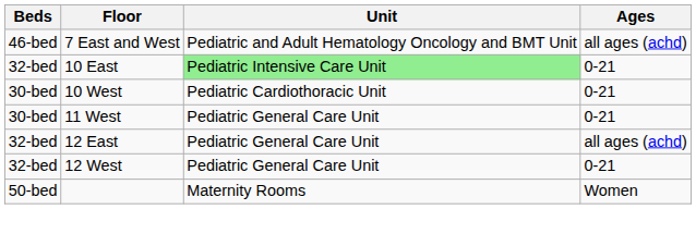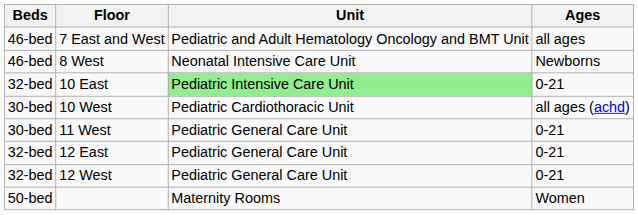7 East and West | Ages: all ages (achd) -> all ages
+ row: 46-bed | 8 West | Neonatal Intensive Care Unit | Newborns
10 West | Ages: 0-21 -> all ages (achd)
12 East | Ages: all ages (achd) -> 0-21
